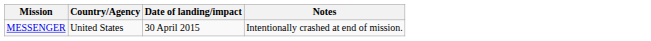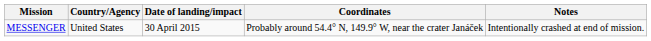+ column: Coordinates | Probably around 54.4° N, 149.9° W, near the crater Janáček
